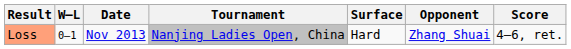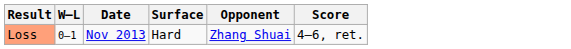- column: Tournament | Nanjing Ladies Open, China
